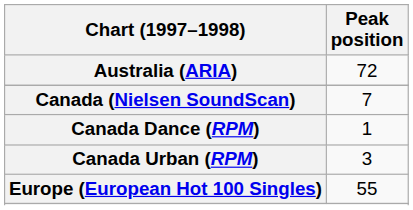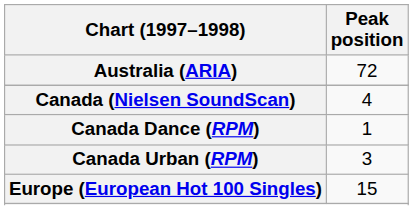Canada (Nielsen SoundScan) | Peak position: 7 -> 4
Europe (European Hot 100 Singles) | Peak position: 55 -> 15
